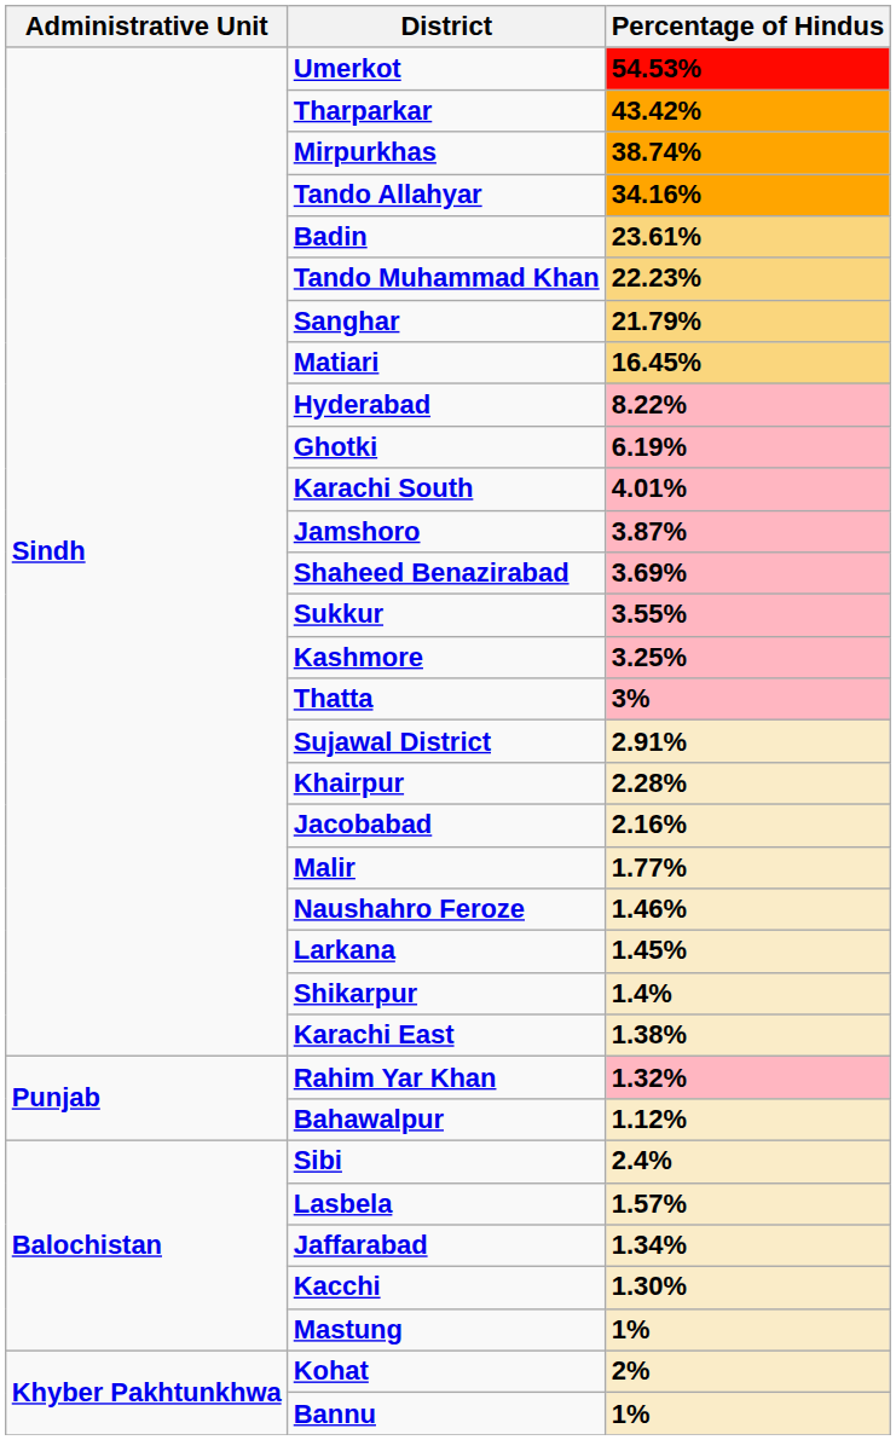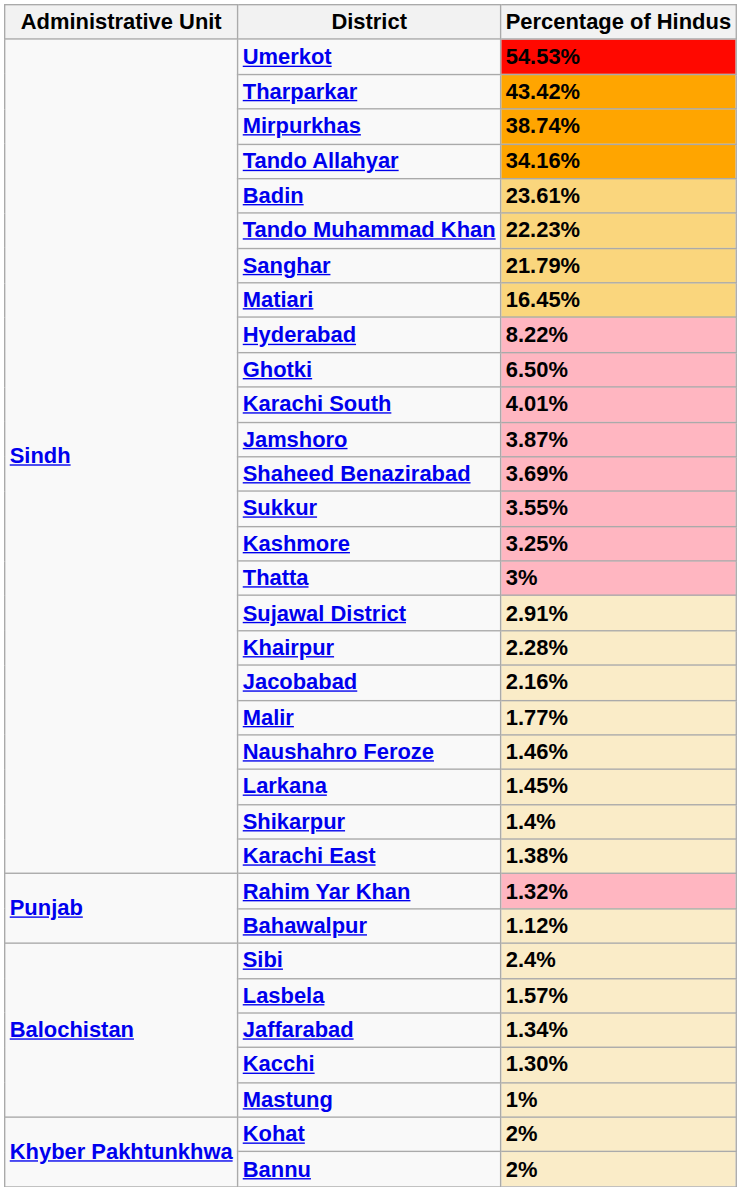Ghotki | Percentage of Hindus: 6.19% -> 6.50%
Bannu | Percentage of Hindus: 1% -> 2%
